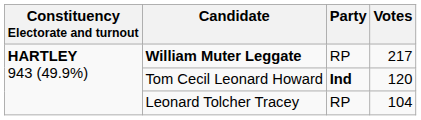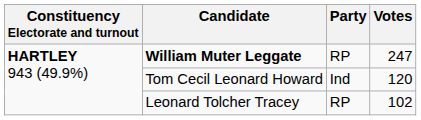William Muter Leggate | Votes: 217 -> 247
Tom Cecil Leonard Howard | Party: bold -> normal
Leonard Tolcher Tracey | Votes: 104 -> 102
